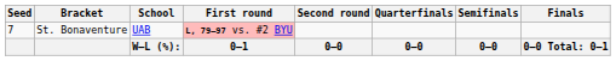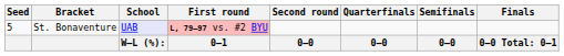St. Bonaventure | Seed: 7 -> 5
St. Bonaventure | School: no background -> lavender background
